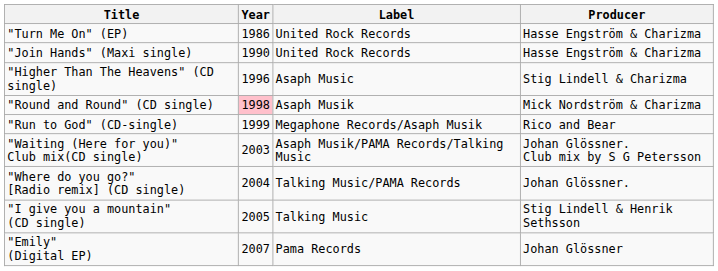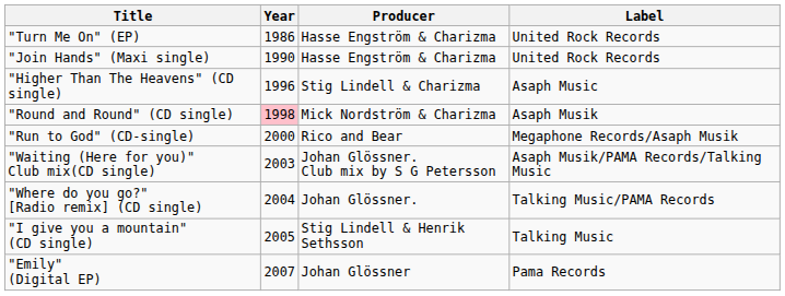columns swapped: Label <-> Producer
"Run to God" (CD-single) | Year: 1999 -> 2000
